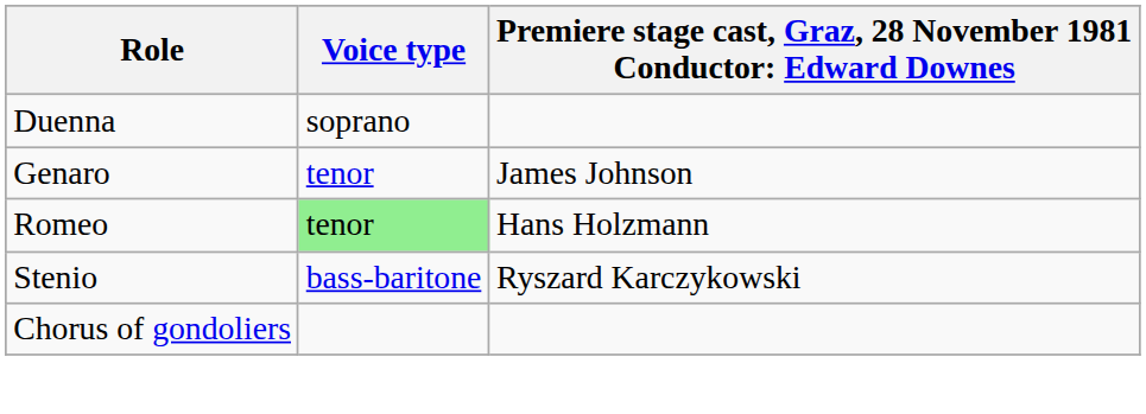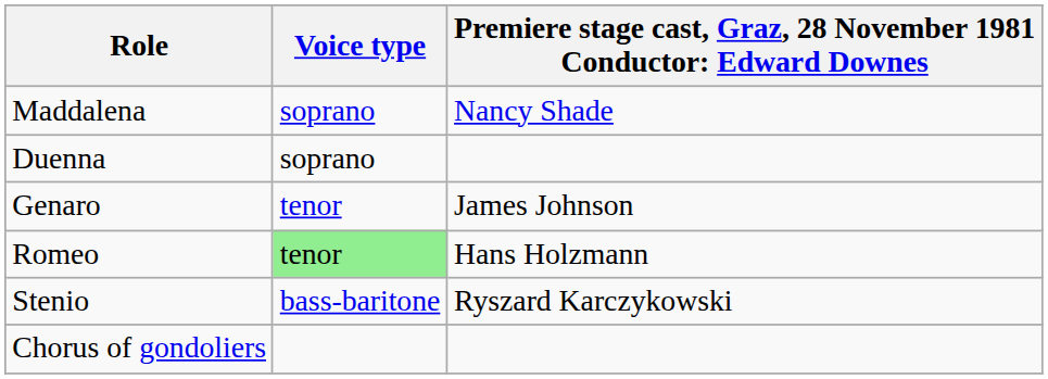+ row: Maddalena | soprano | Nancy Shade
